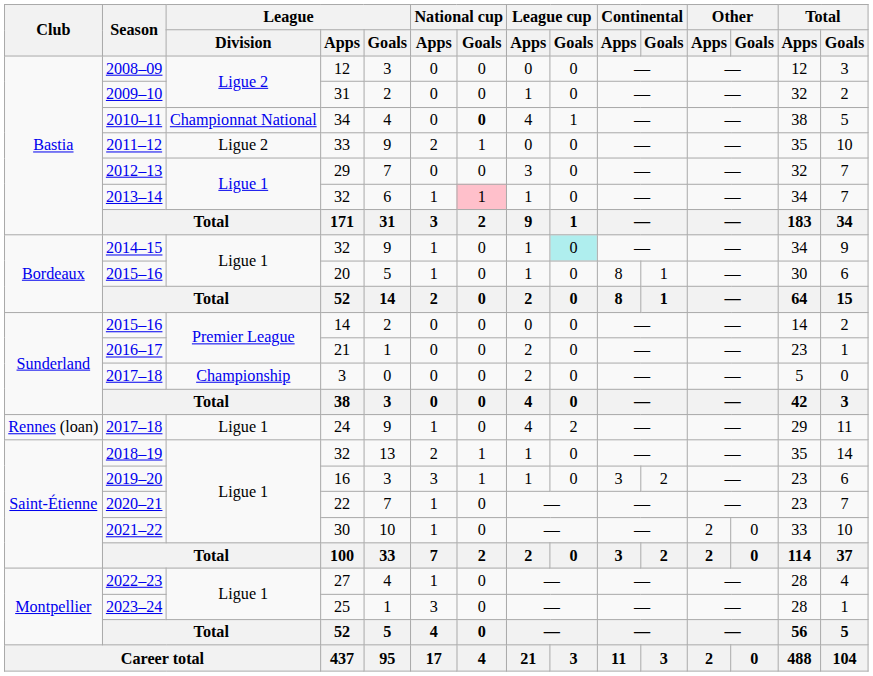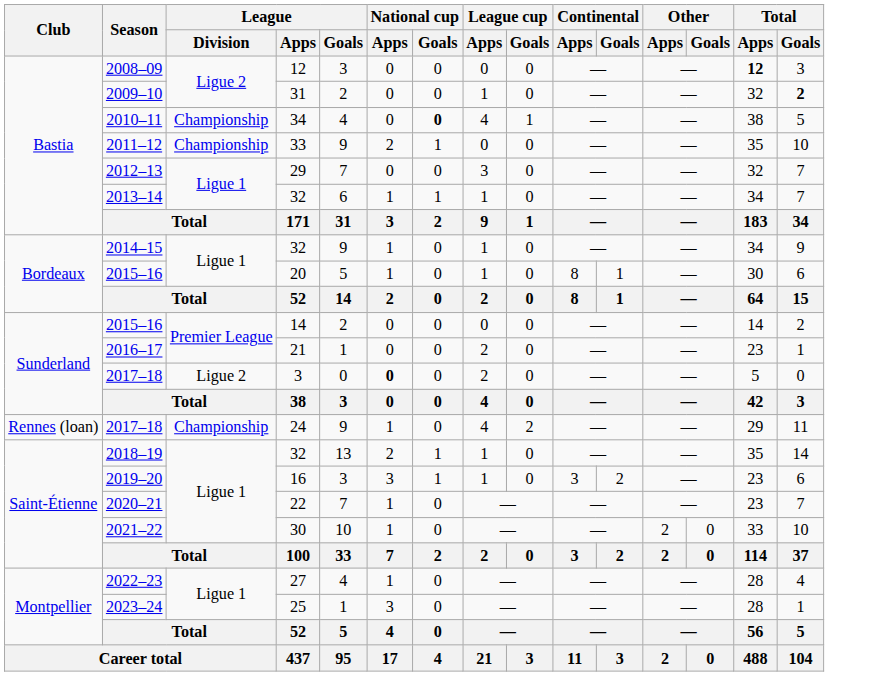2008–09 | Total / Apps: normal -> bold
2009–10 | Total / Goals: normal -> bold
2010–11 | League / Division: Championnat National -> Championship
2011–12 | League / Division: Ligue 2 -> Championship
2013–14 | National cup / Goals: pink background -> no background
2014–15 | League cup / Goals: paleturquoise background -> no background
2017–18 / 3 | League / Division: Championship -> Ligue 2
2017–18 / 3 | National cup / Apps: normal -> bold
2017–18 / 24 | League / Division: Ligue 1 -> Championship
